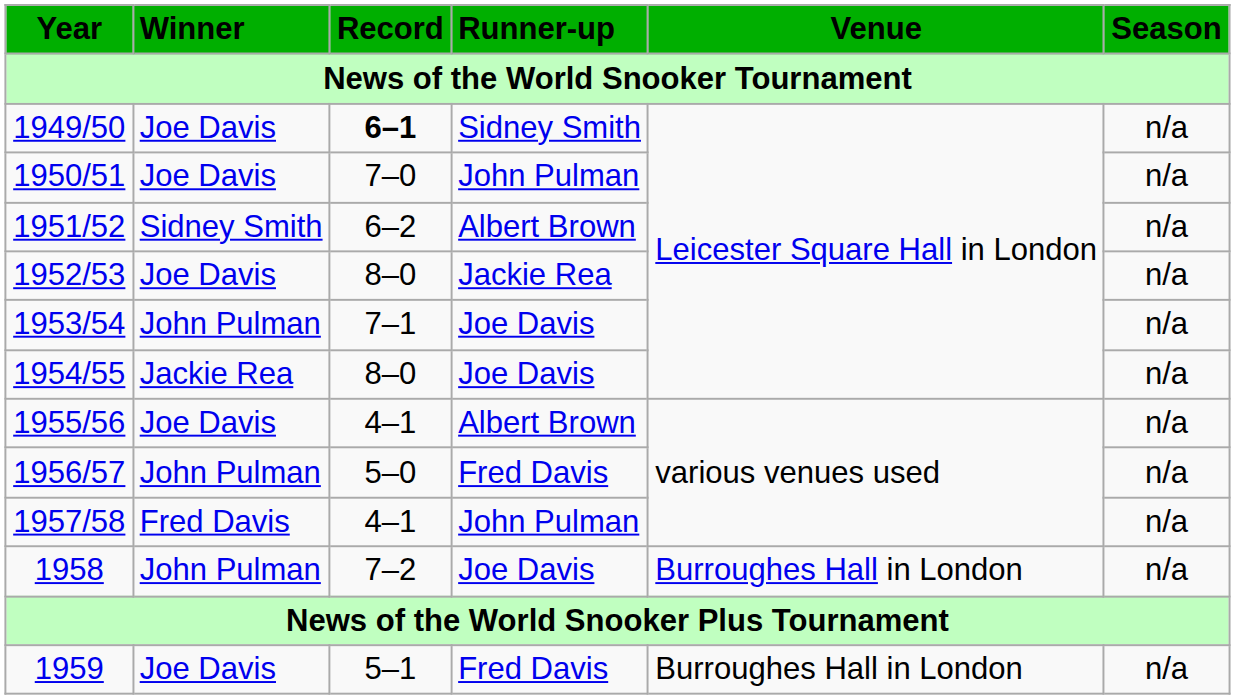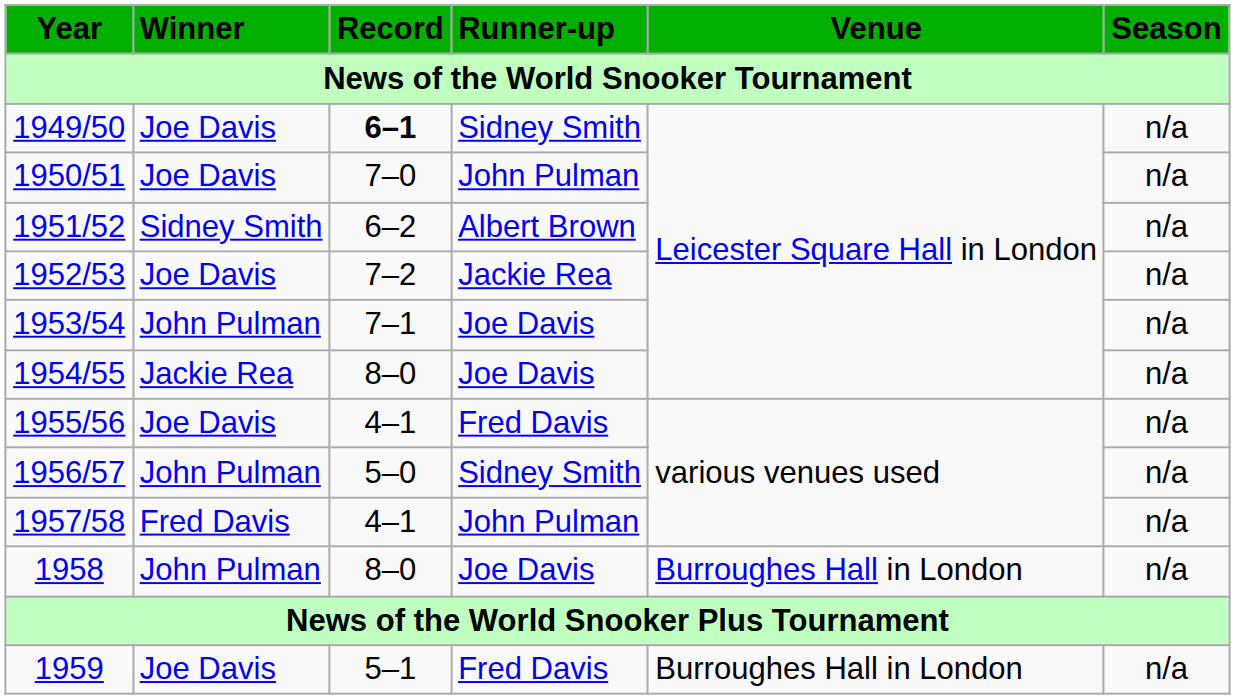1952/53 | Record: 8–0 -> 7–2
1955/56 | Runner-up: Albert Brown -> Fred Davis
1956/57 | Runner-up: Fred Davis -> Sidney Smith
1958 | Record: 7–2 -> 8–0
